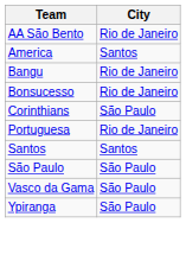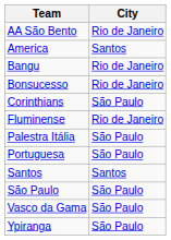+ row: Fluminense | Rio de Janeiro
+ row: Palestra Itália | São Paulo
Portuguesa | City: Rio de Janeiro -> São Paulo
